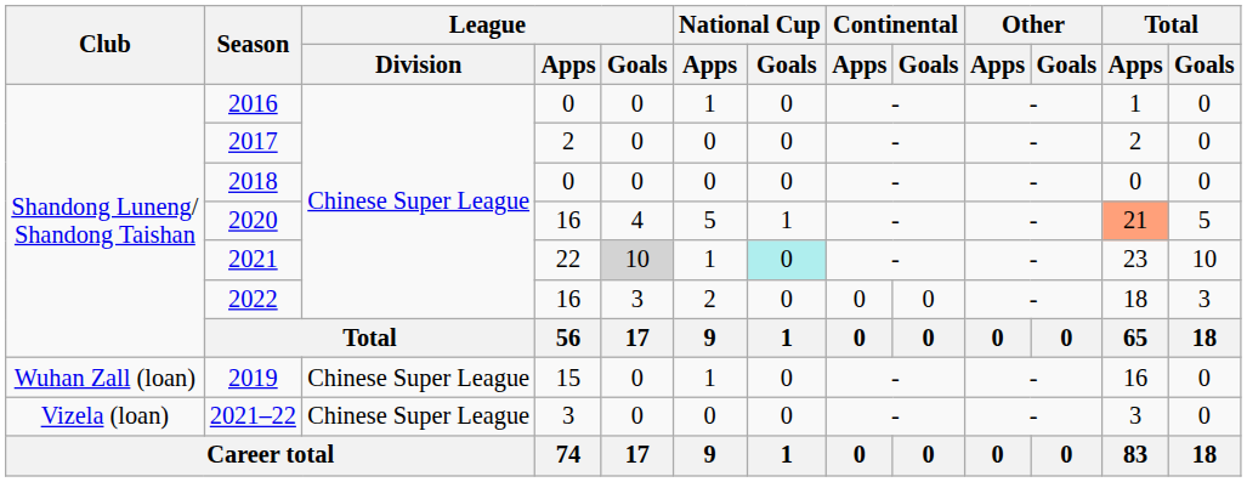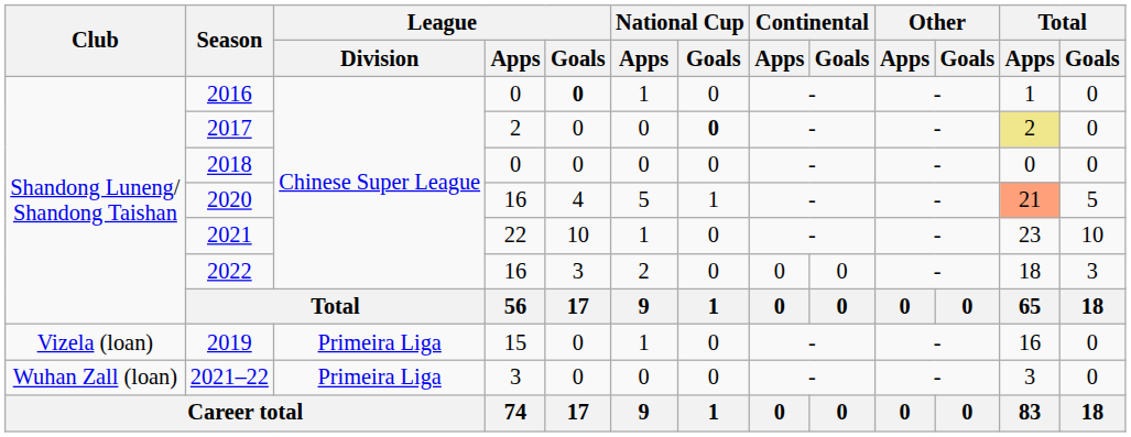2016 | League / Goals: normal -> bold
2017 | National Cup / Goals: normal -> bold
2017 | Total / Apps: no background -> khaki background
2021 | League / Goals: lightgrey background -> no background
2021 | National Cup / Goals: paleturquoise background -> no background
2019 | Club: Wuhan Zall (loan) -> Vizela (loan)
2019 | League / Division: Chinese Super League -> Primeira Liga
2021–22 | Club: Vizela (loan) -> Wuhan Zall (loan)
2021–22 | League / Division: Chinese Super League -> Primeira Liga
